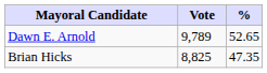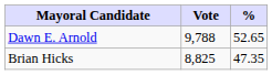Dawn E. Arnold | Vote: 9,789 -> 9,788
